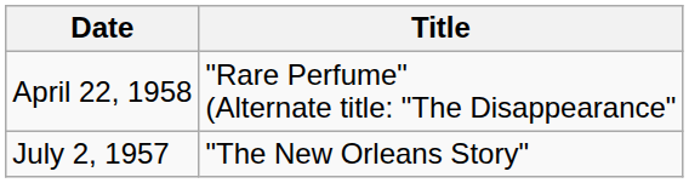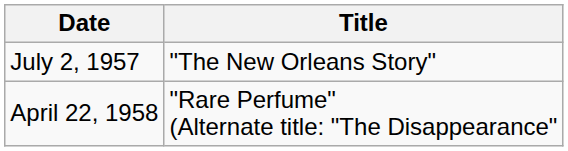rows swapped: July 2, 1957 <-> April 22, 1958
